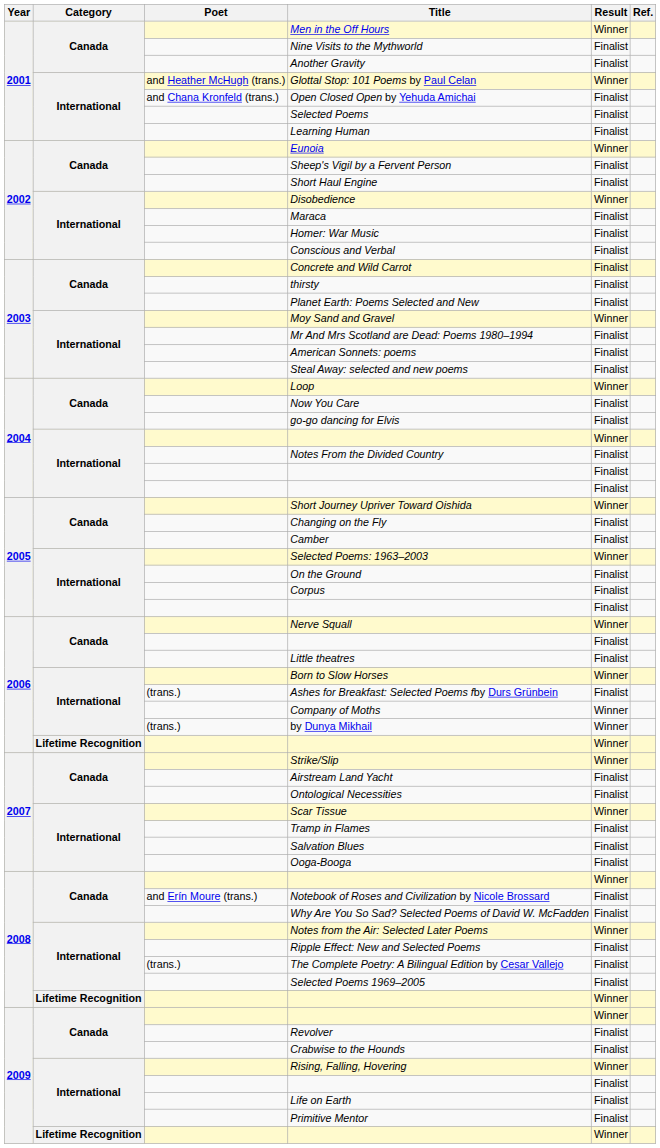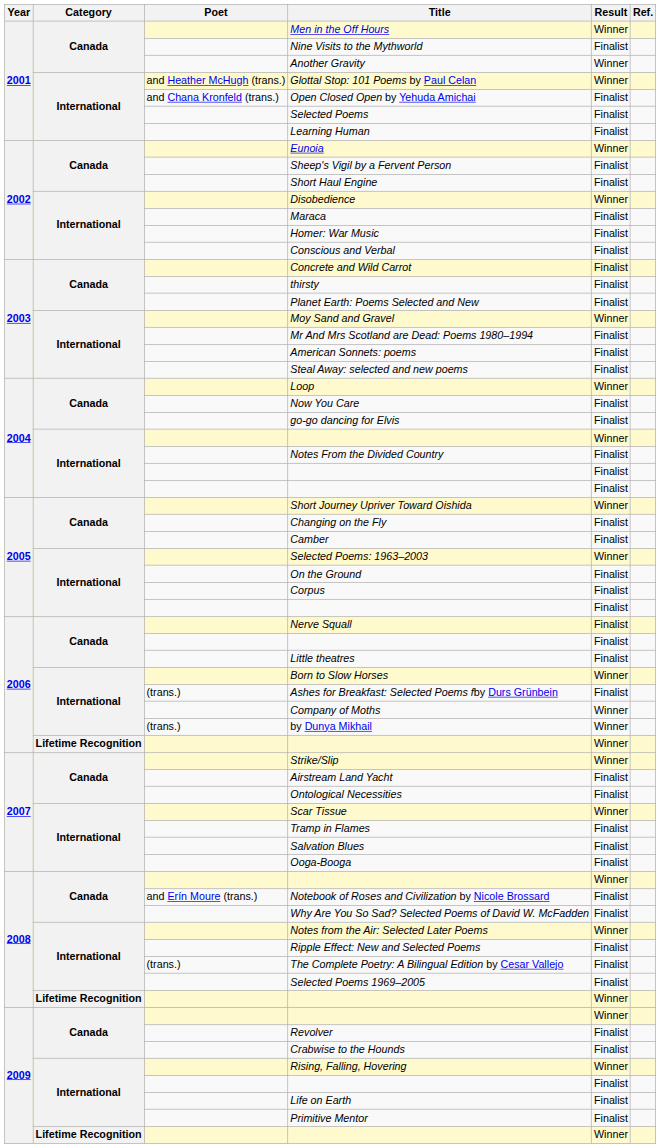Another Gravity | Result: Finalist -> Winner
Nerve Squall | Result: Winner -> Finalist
